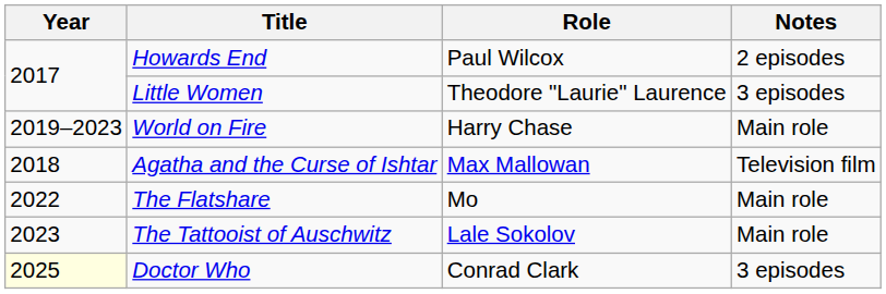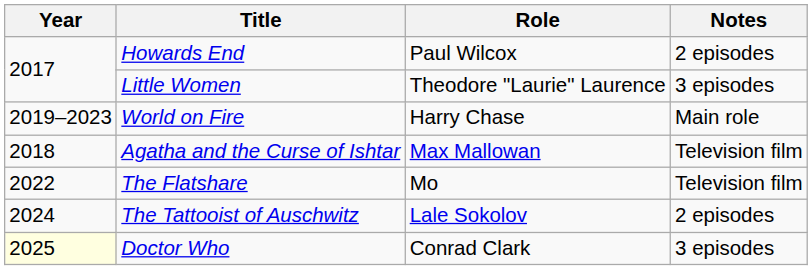The Flatshare | Notes: Main role -> Television film
The Tattooist of Auschwitz | Year: 2023 -> 2024
The Tattooist of Auschwitz | Notes: Main role -> 2 episodes
